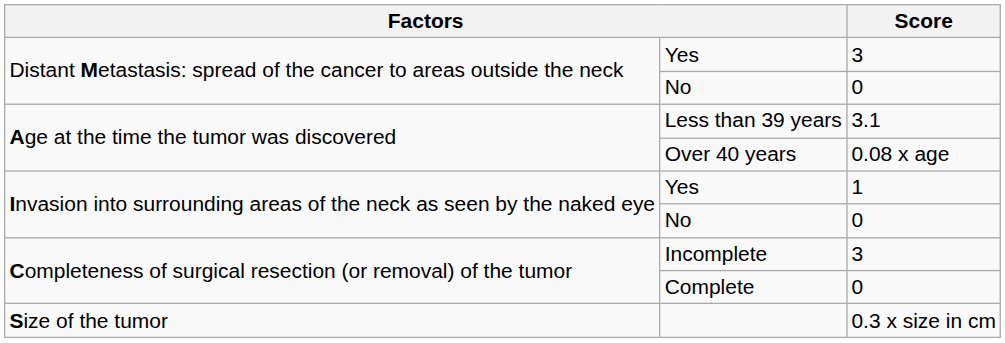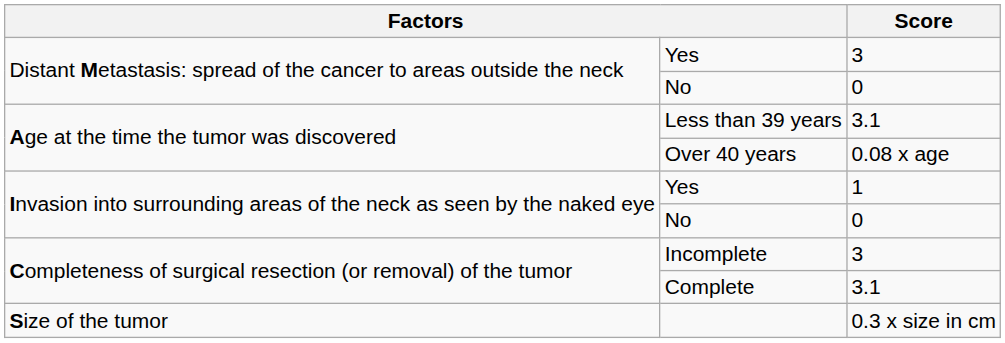Complete | Score: 0 -> 3.1
